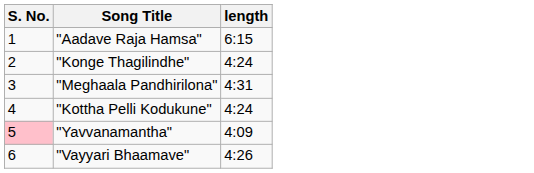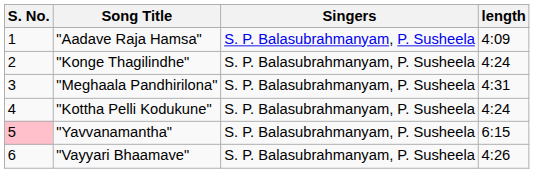+ column: Singers | S. P. Balasubrahmanyam, P. Susheela | S. P. Balasubrahmanyam, P. Susheela | S. P. Balasubrahmanyam, P. Susheela | S. P. Balasubrahmanyam, P. Susheela | S. P. Balasubrahmanyam, P. Susheela | S. P. Balasubrahmanyam, P. Susheela
"Aadave Raja Hamsa" | length: 6:15 -> 4:09
"Yavvanamantha" | length: 4:09 -> 6:15
